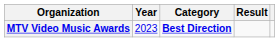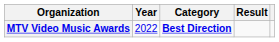MTV Video Music Awards | Year: 2023 -> 2022
